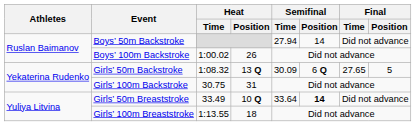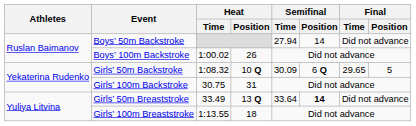Girls’ 50m Backstroke | Heat / Position: 13 Q -> 10 Q
Girls’ 50m Backstroke | Final / Time: 27.65 -> 29.65
Girls’ 50m Breaststroke | Heat / Position: 10 Q -> 13 Q
